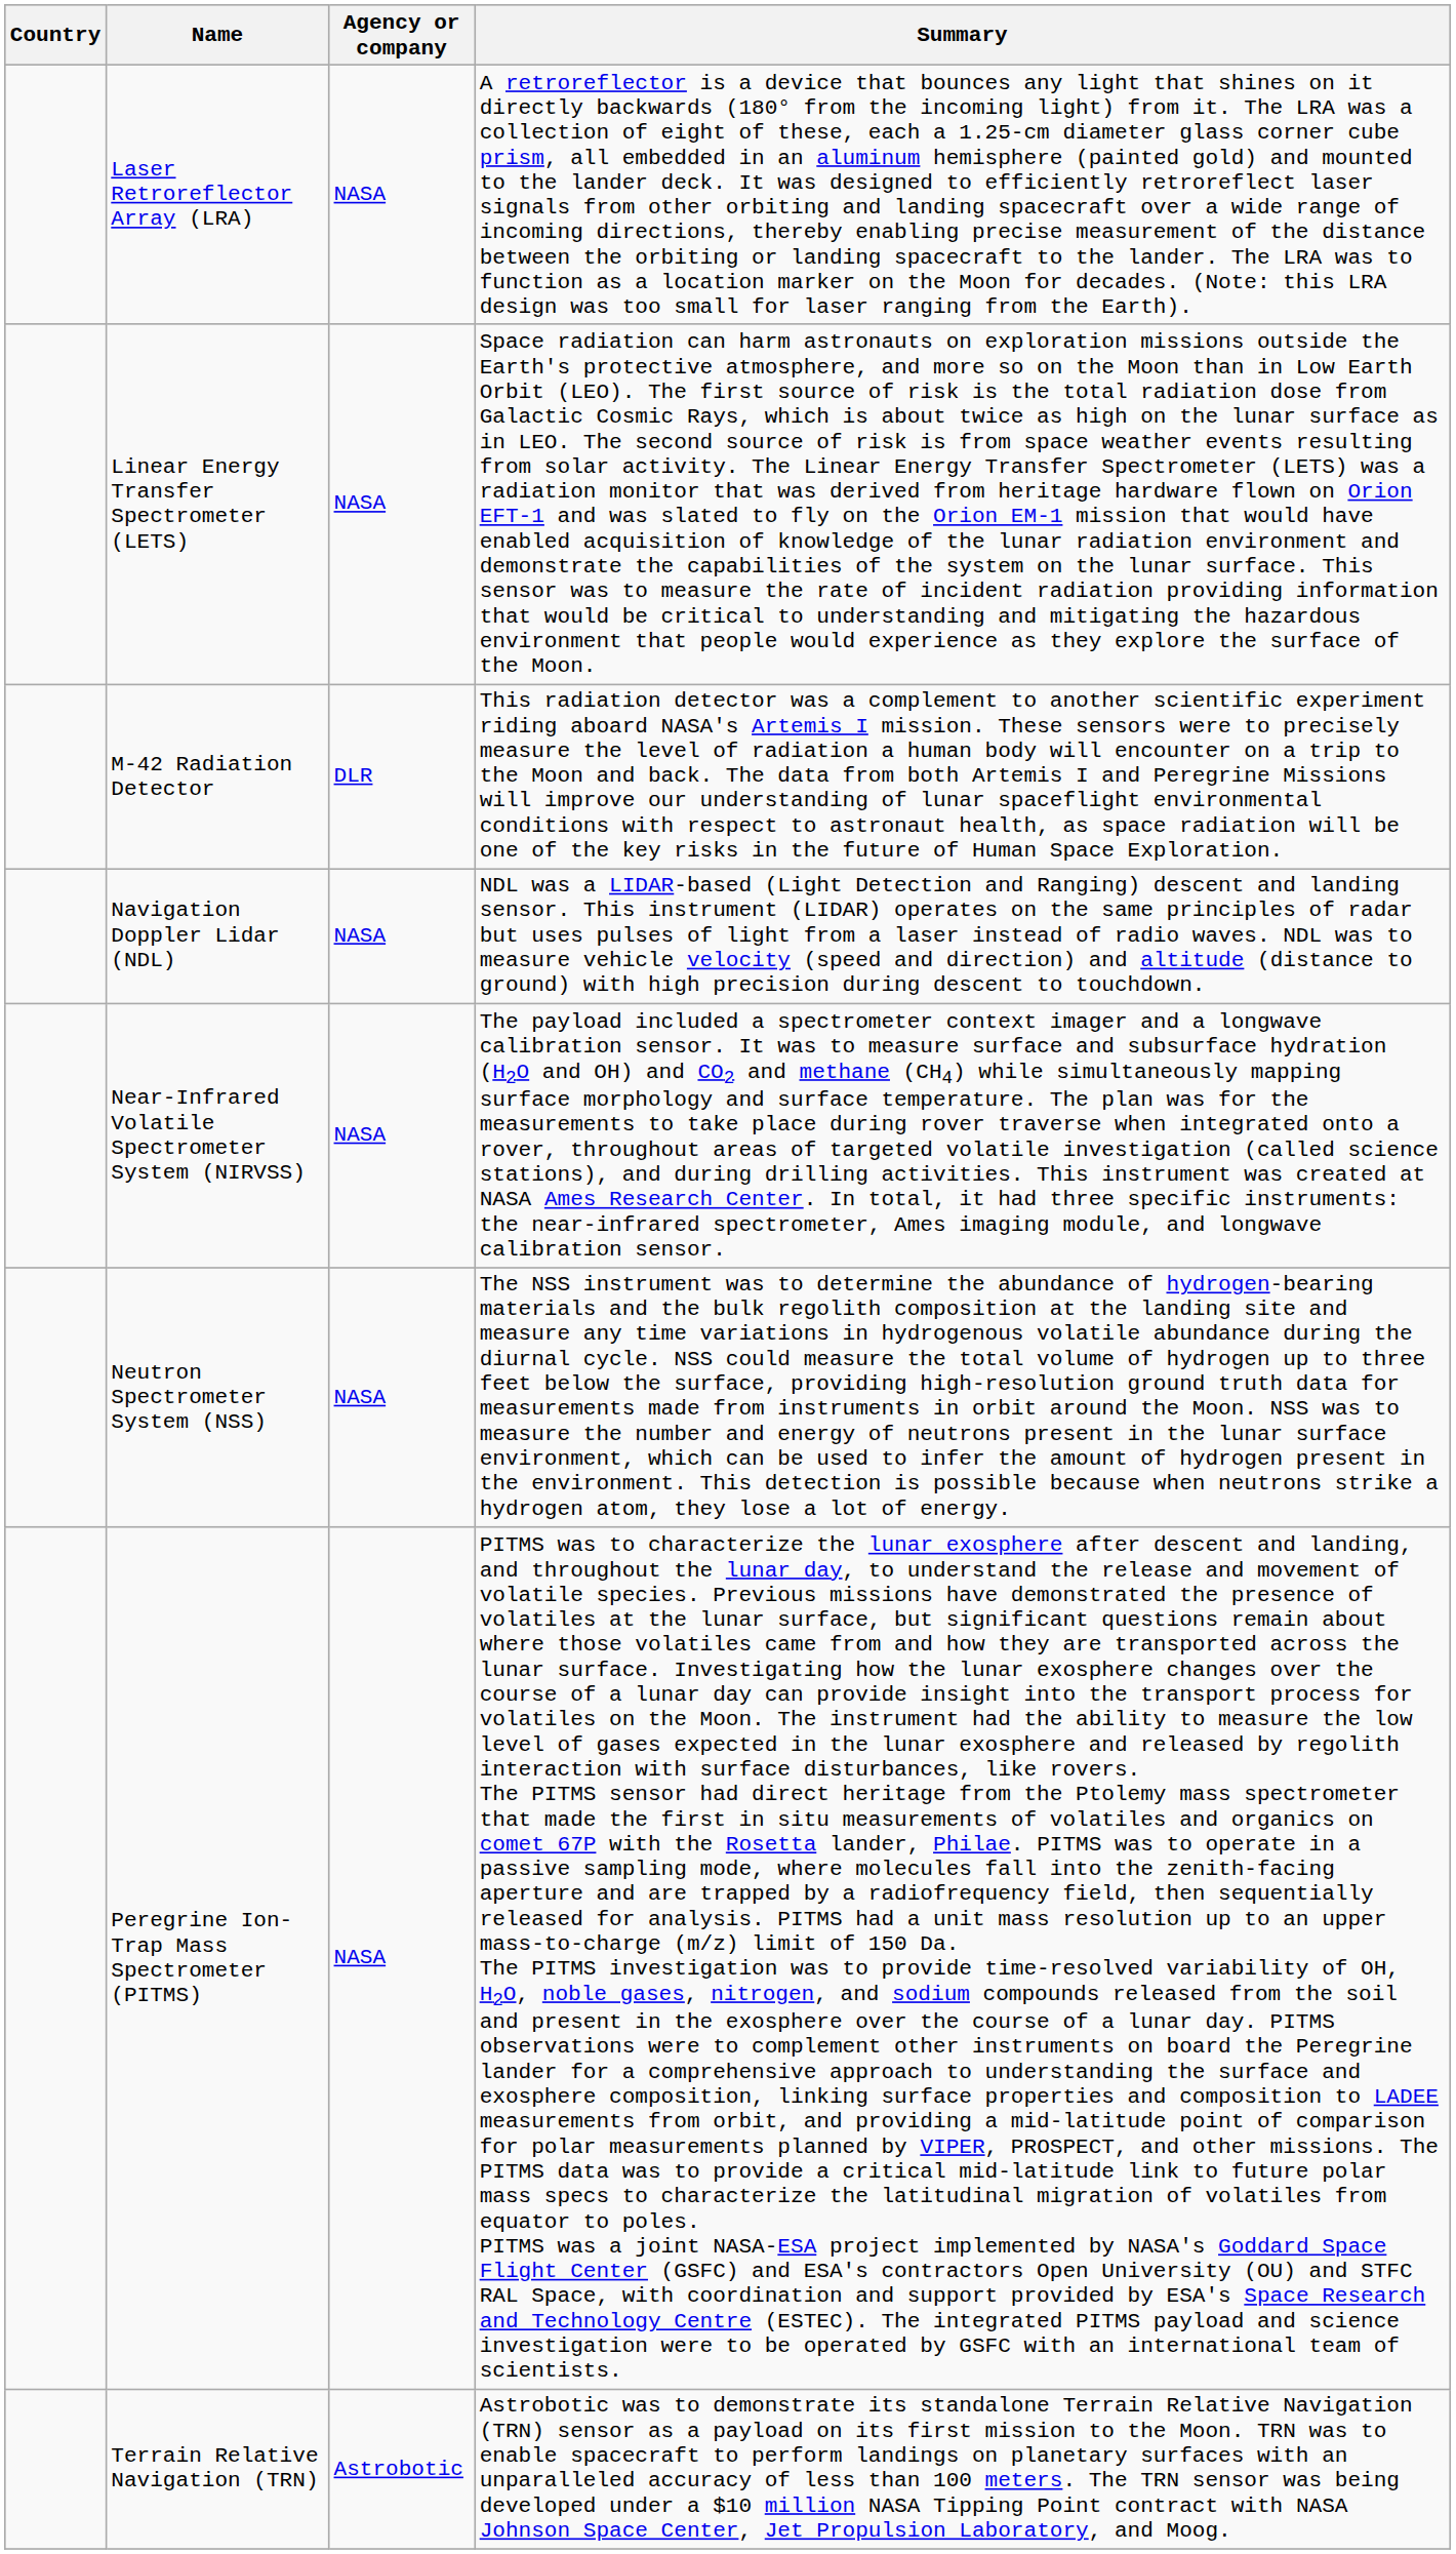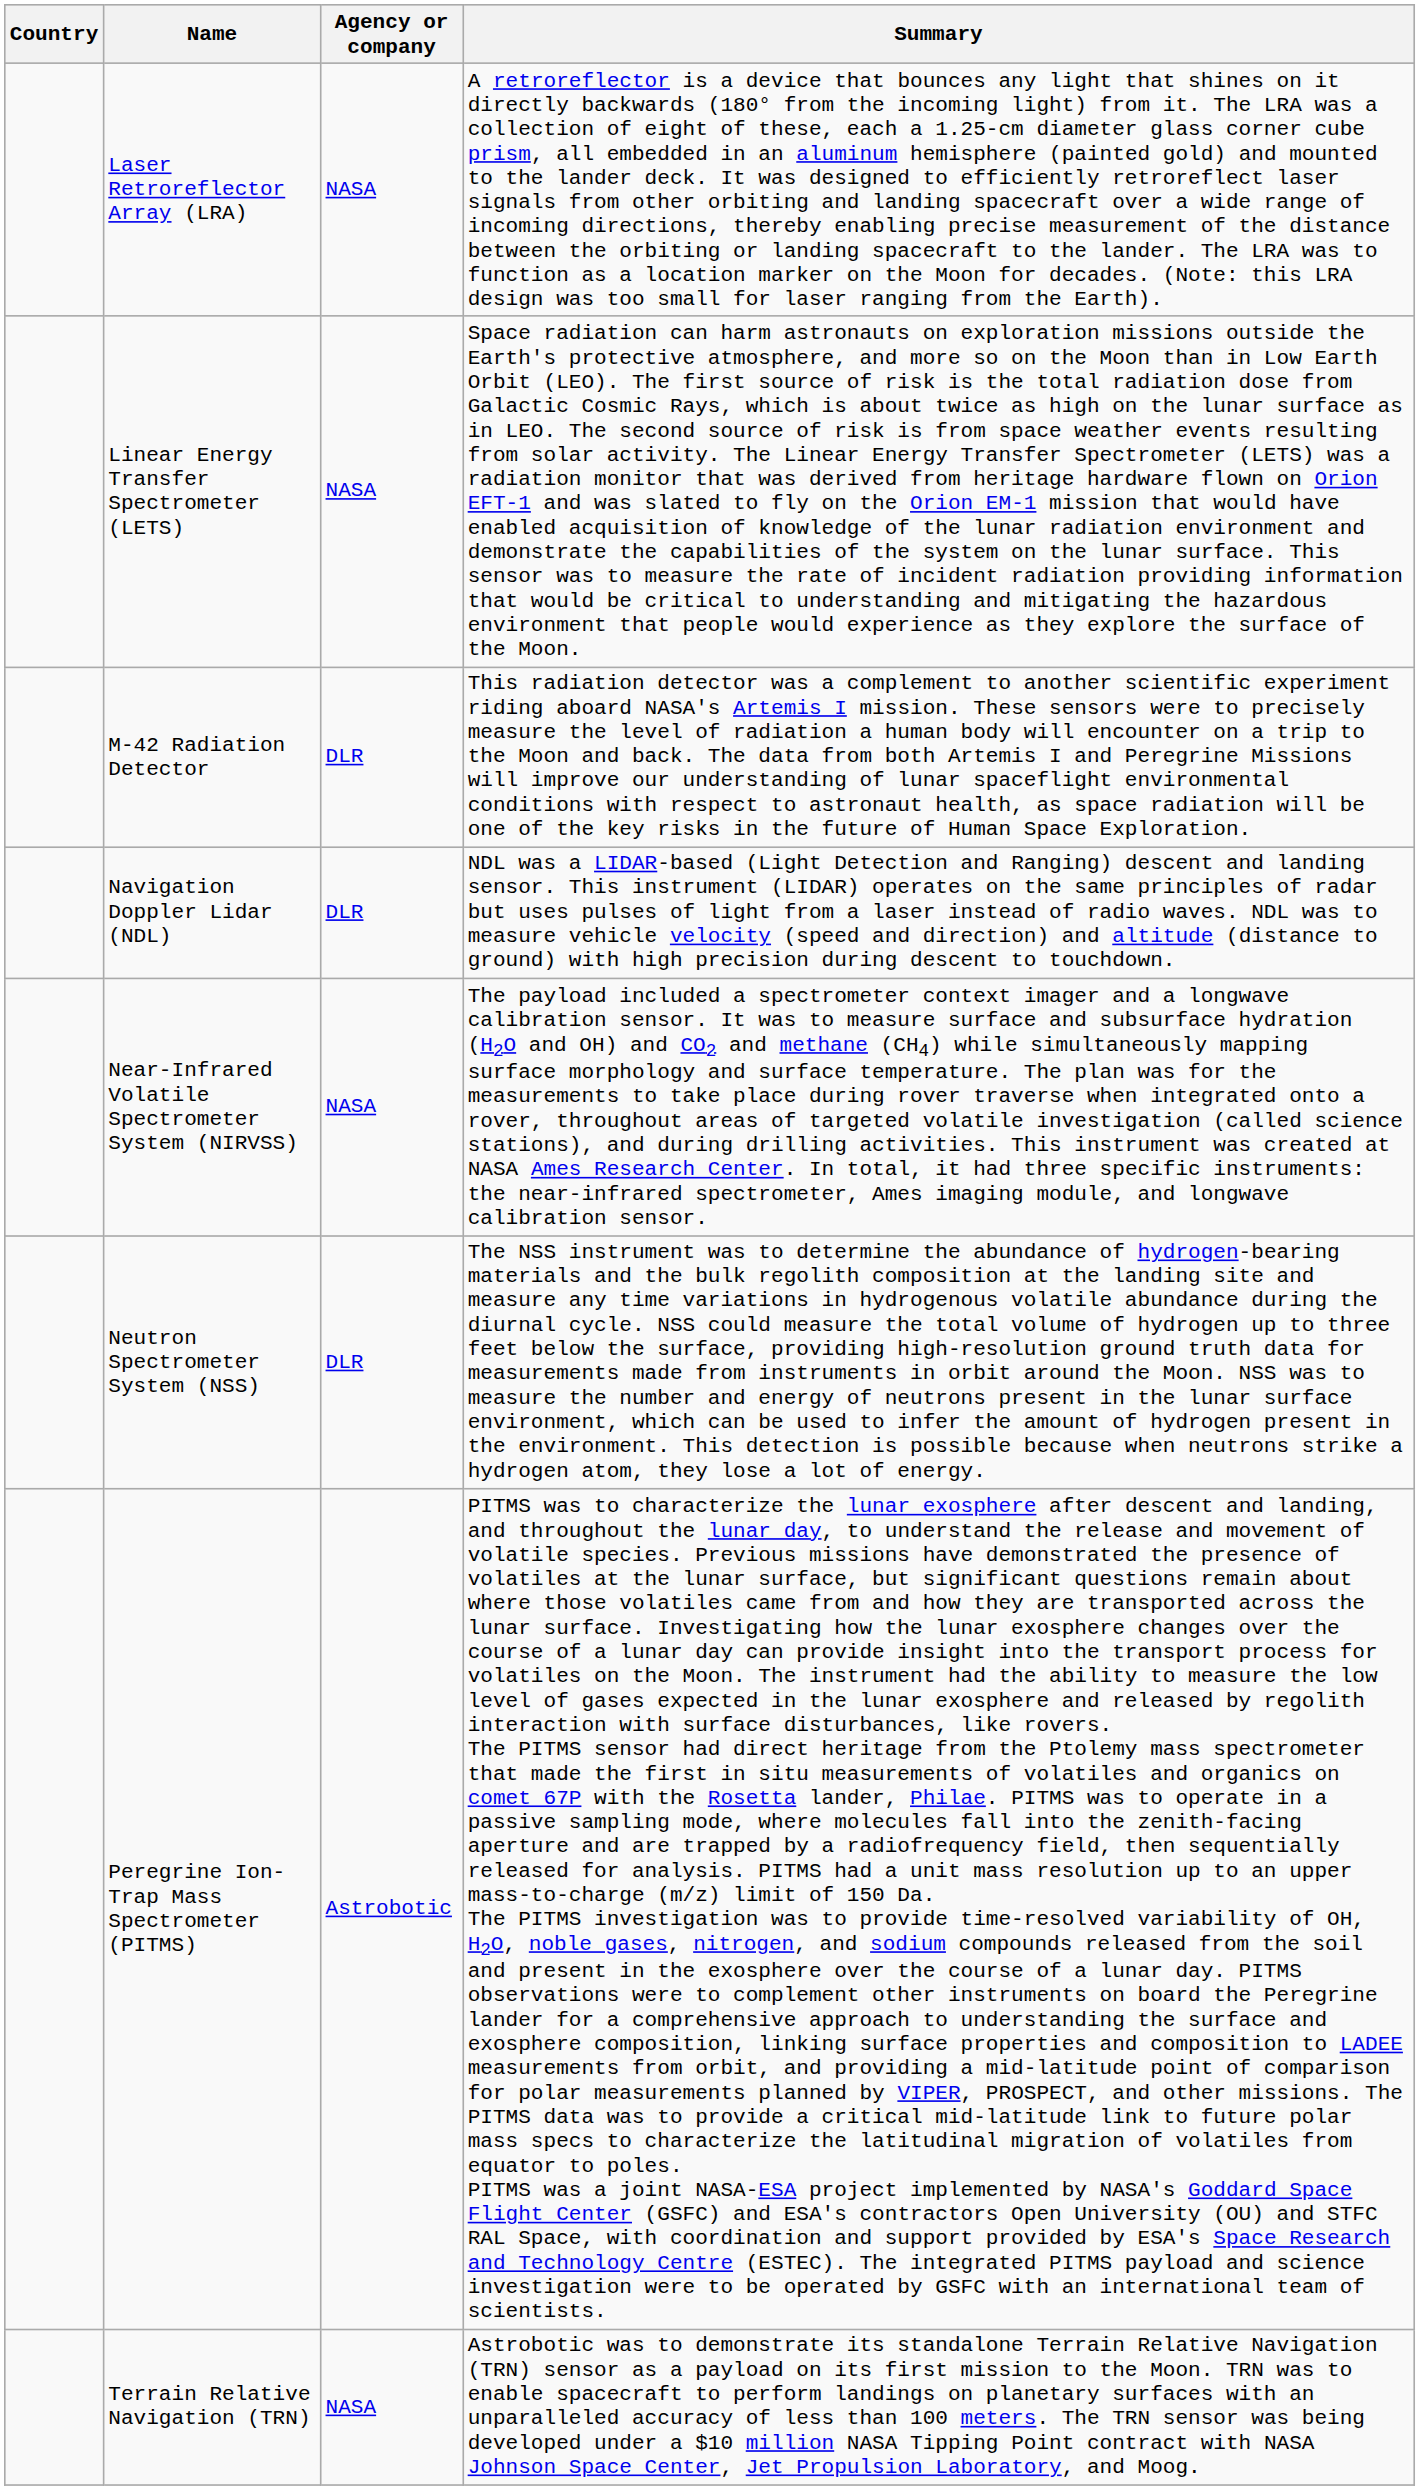Navigation Doppler Lidar (NDL) | Agency or company: NASA -> DLR
Neutron Spectrometer System (NSS) | Agency or company: NASA -> DLR
Peregrine Ion-Trap Mass Spectrometer (PITMS) | Agency or company: NASA -> Astrobotic
Terrain Relative Navigation (TRN) | Agency or company: Astrobotic -> NASA
